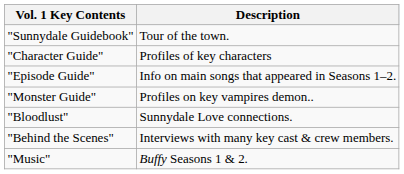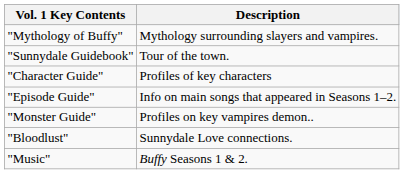+ row: "Mythology of Buffy" | Mythology surrounding slayers and vampires.
- row: "Behind the Scenes" | Interviews with many key cast & crew members.
